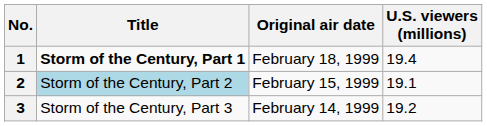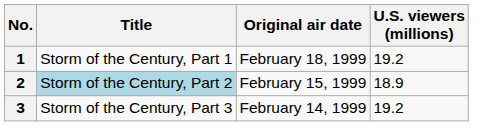1 | Title: bold -> normal
1 | U.S. viewers (millions): 19.4 -> 19.2
2 | U.S. viewers (millions): 19.1 -> 18.9
